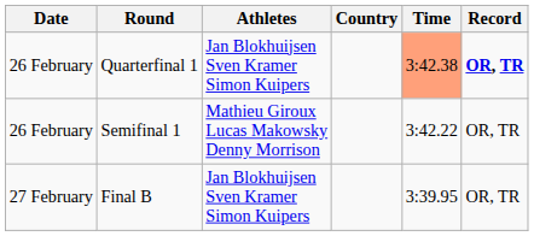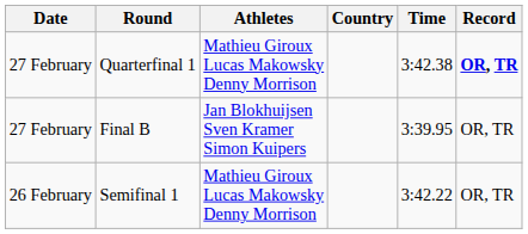Quarterfinal 1 | Date: 26 February -> 27 February
Quarterfinal 1 | Athletes: Jan Blokhuijsen Sven Kramer Simon Kuipers -> Mathieu Giroux Lucas Makowsky Denny Morrison
Quarterfinal 1 | Time: lightsalmon background -> no background
rows swapped: Semifinal 1 <-> Final B
